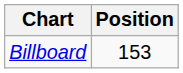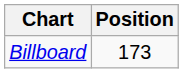Billboard | Position: 153 -> 173
